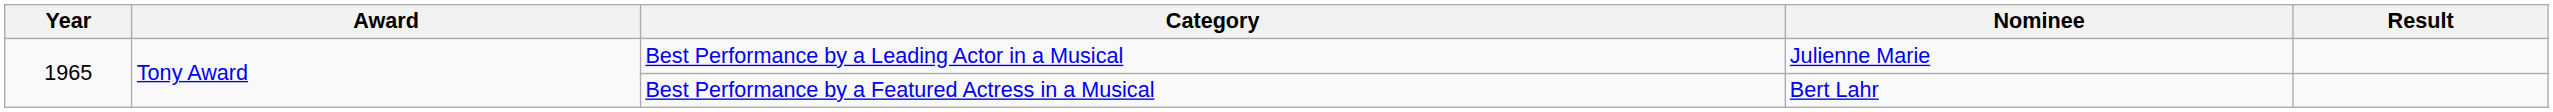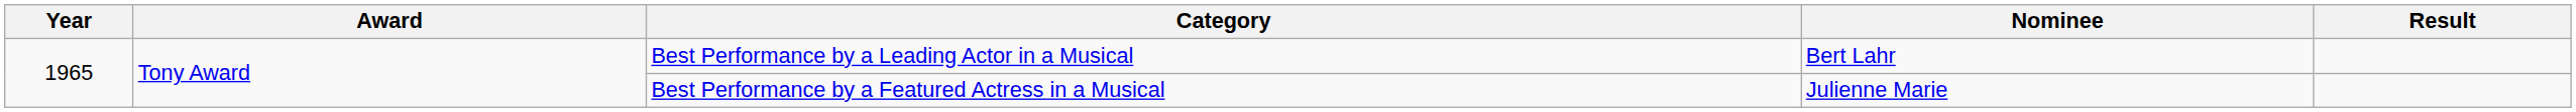Best Performance by a Leading Actor in a Musical | Nominee: Julienne Marie -> Bert Lahr
Best Performance by a Featured Actress in a Musical | Nominee: Bert Lahr -> Julienne Marie
